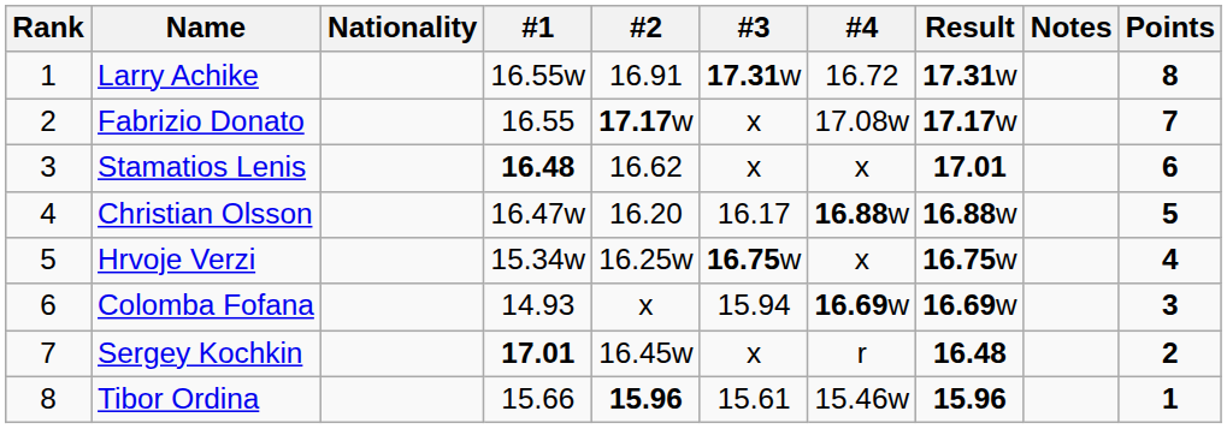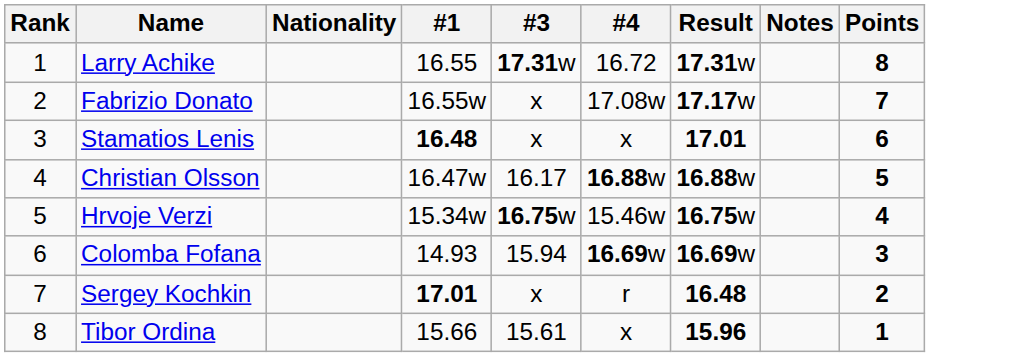- column: #2 | 16.91 | 17.17w | 16.62 | 16.20 | 16.25w | x | 16.45w | 15.96
Larry Achike | #1: 16.55w -> 16.55
Fabrizio Donato | #1: 16.55 -> 16.55w
Hrvoje Verzi | #4: x -> 15.46w
Tibor Ordina | #4: 15.46w -> x
